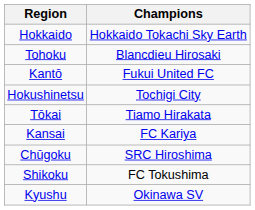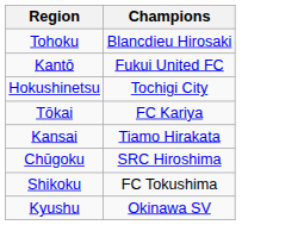- row: Hokkaido | Hokkaido Tokachi Sky Earth
Tōkai | Champions: Tiamo Hirakata -> FC Kariya
Kansai | Champions: FC Kariya -> Tiamo Hirakata
